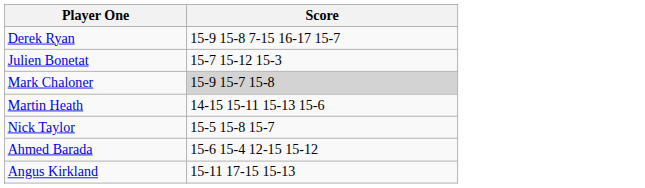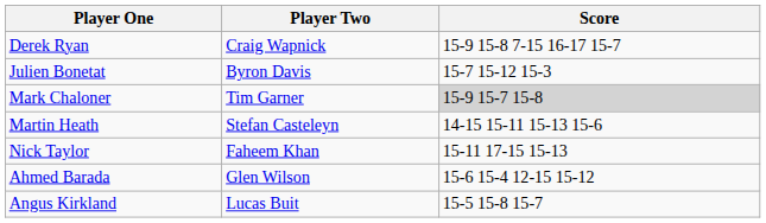+ column: Player Two | Craig Wapnick | Byron Davis | Tim Garner | Stefan Casteleyn | Faheem Khan | Glen Wilson | Lucas Buit
Nick Taylor | Score: 15-5 15-8 15-7 -> 15-11 17-15 15-13
Angus Kirkland | Score: 15-11 17-15 15-13 -> 15-5 15-8 15-7
